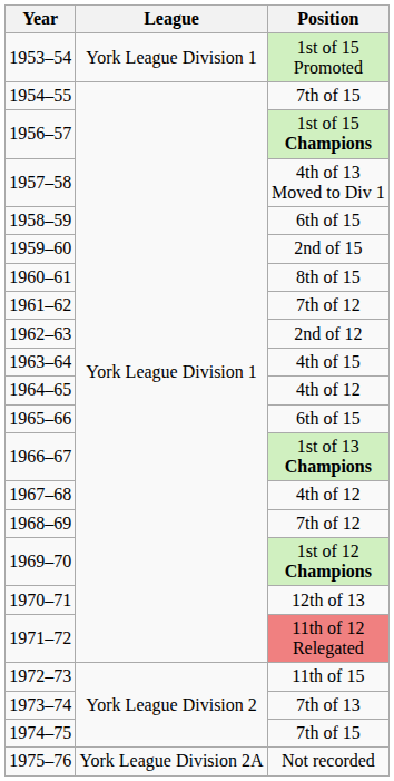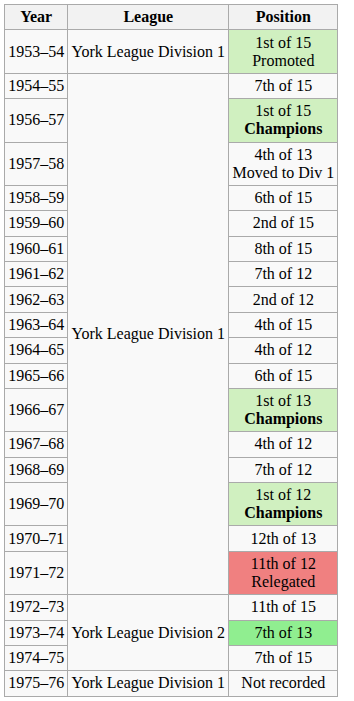1973–74 | Position: no background -> lightgreen background
1975–76 | League: York League Division 2A -> York League Division 1
